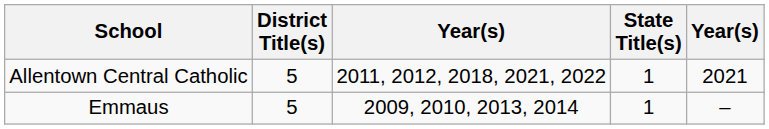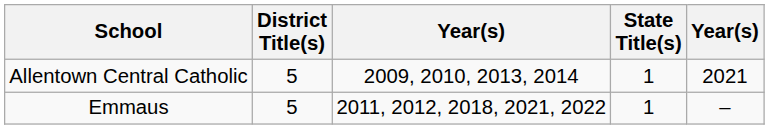Allentown Central Catholic | column 3: 2011, 2012, 2018, 2021, 2022 -> 2009, 2010, 2013, 2014
Emmaus | column 3: 2009, 2010, 2013, 2014 -> 2011, 2012, 2018, 2021, 2022
